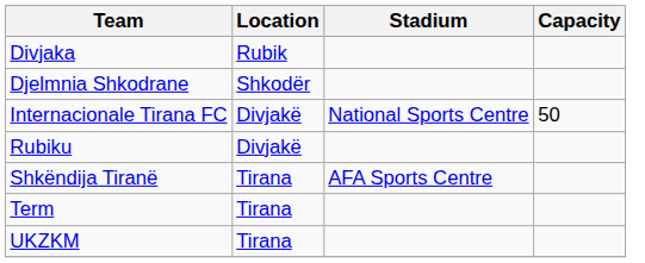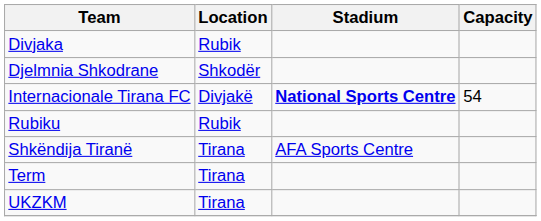Internacionale Tirana FC | Stadium: normal -> bold
Internacionale Tirana FC | Capacity: 50 -> 54
Rubiku | Location: Divjakë -> Rubik
